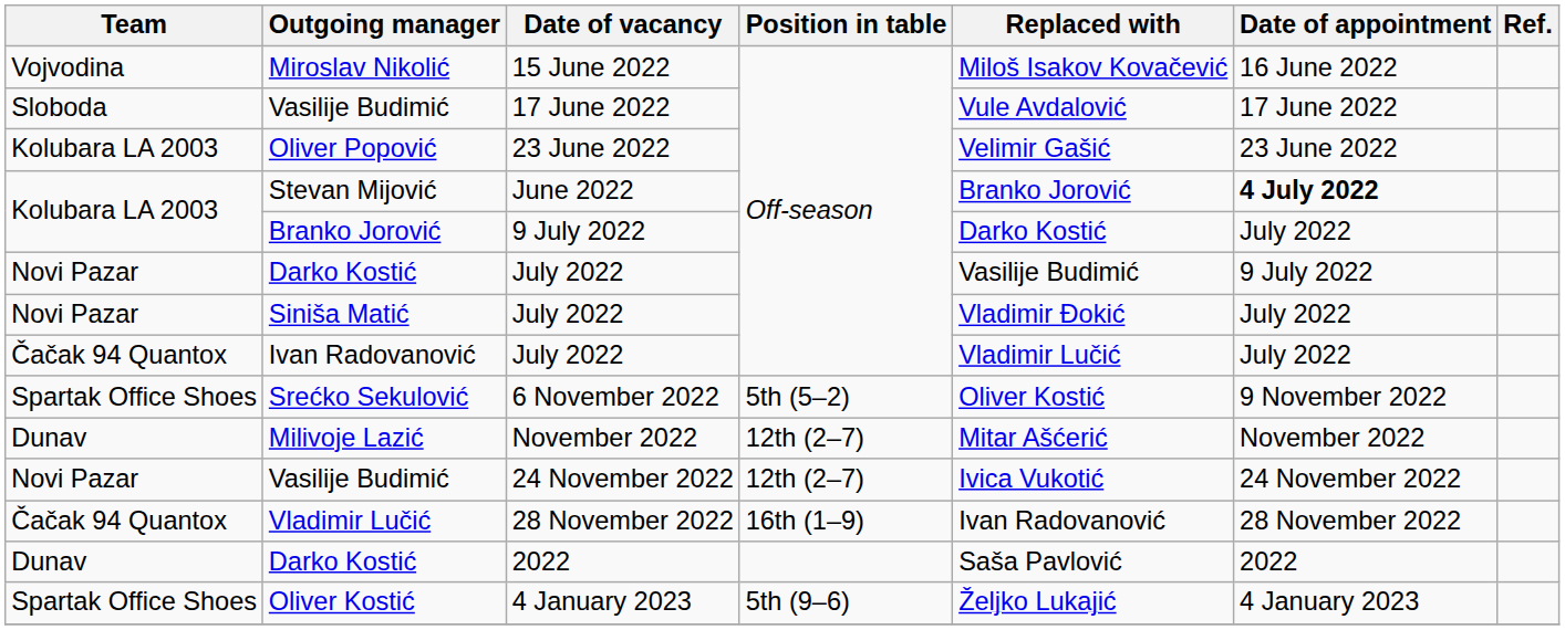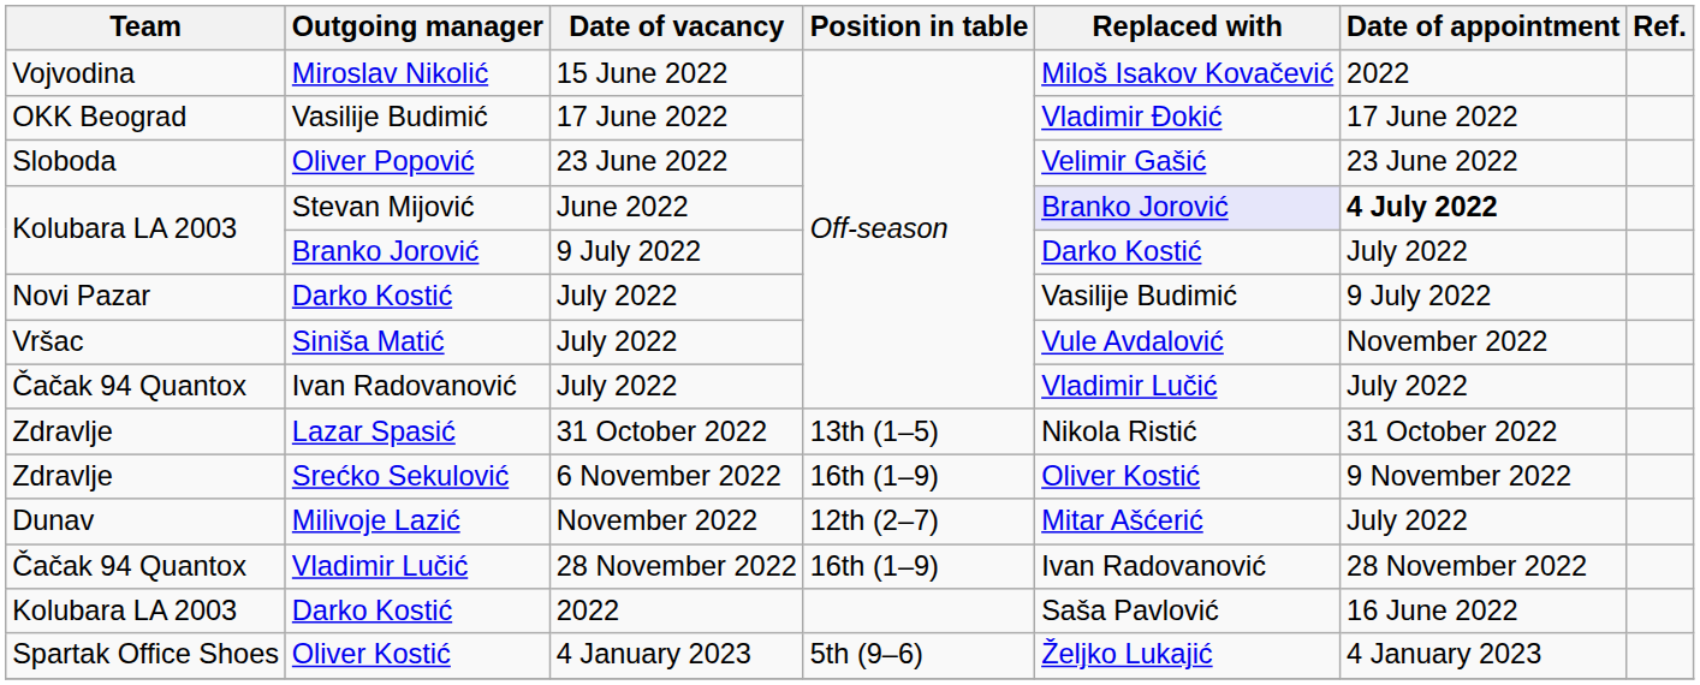Miroslav Nikolić | Date of appointment: 16 June 2022 -> 2022
Vasilije Budimić / 17 June 2022 | Team: Sloboda -> OKK Beograd
Vasilije Budimić / 17 June 2022 | Replaced with: Vule Avdalović -> Vladimir Đokić
Oliver Popović | Team: Kolubara LA 2003 -> Sloboda
Stevan Mijović | Replaced with: no background -> lavender background
Siniša Matić | Team: Novi Pazar -> Vršac
Siniša Matić | Replaced with: Vladimir Đokić -> Vule Avdalović
Siniša Matić | Date of appointment: July 2022 -> November 2022
+ row: Zdravlje | Lazar Spasić | 31 October 2022 | 13th (1–5) | Nikola Ristić | 31 October 2022
Srećko Sekulović | Team: Spartak Office Shoes -> Zdravlje
Srećko Sekulović | Position in table: 5th (5–2) -> 16th (1–9)
Milivoje Lazić | Date of appointment: November 2022 -> July 2022
- row: Novi Pazar | Vasilije Budimić | 24 November 2022 | 12th (2–7) | Ivica Vukotić | 24 November 2022
Darko Kostić / 2022 | Team: Dunav -> Kolubara LA 2003
Darko Kostić / 2022 | Date of appointment: 2022 -> 16 June 2022
